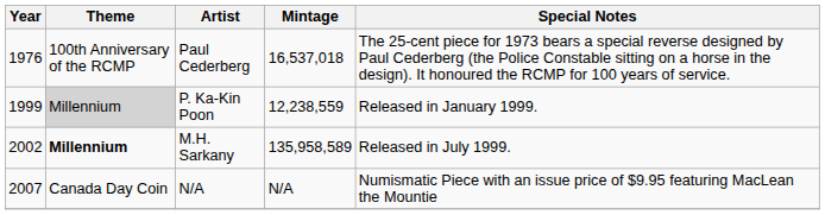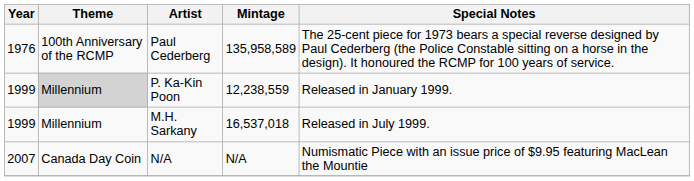Paul Cederberg | Mintage: 16,537,018 -> 135,958,589
M.H. Sarkany | Year: 2002 -> 1999
M.H. Sarkany | Theme: bold -> normal
M.H. Sarkany | Mintage: 135,958,589 -> 16,537,018
